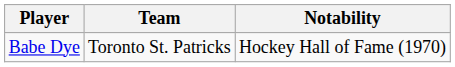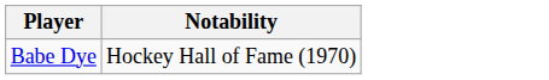- column: Team | Toronto St. Patricks
